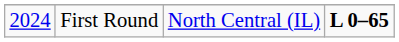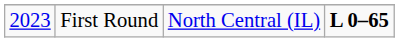First Round | column 1: 2024 -> 2023
